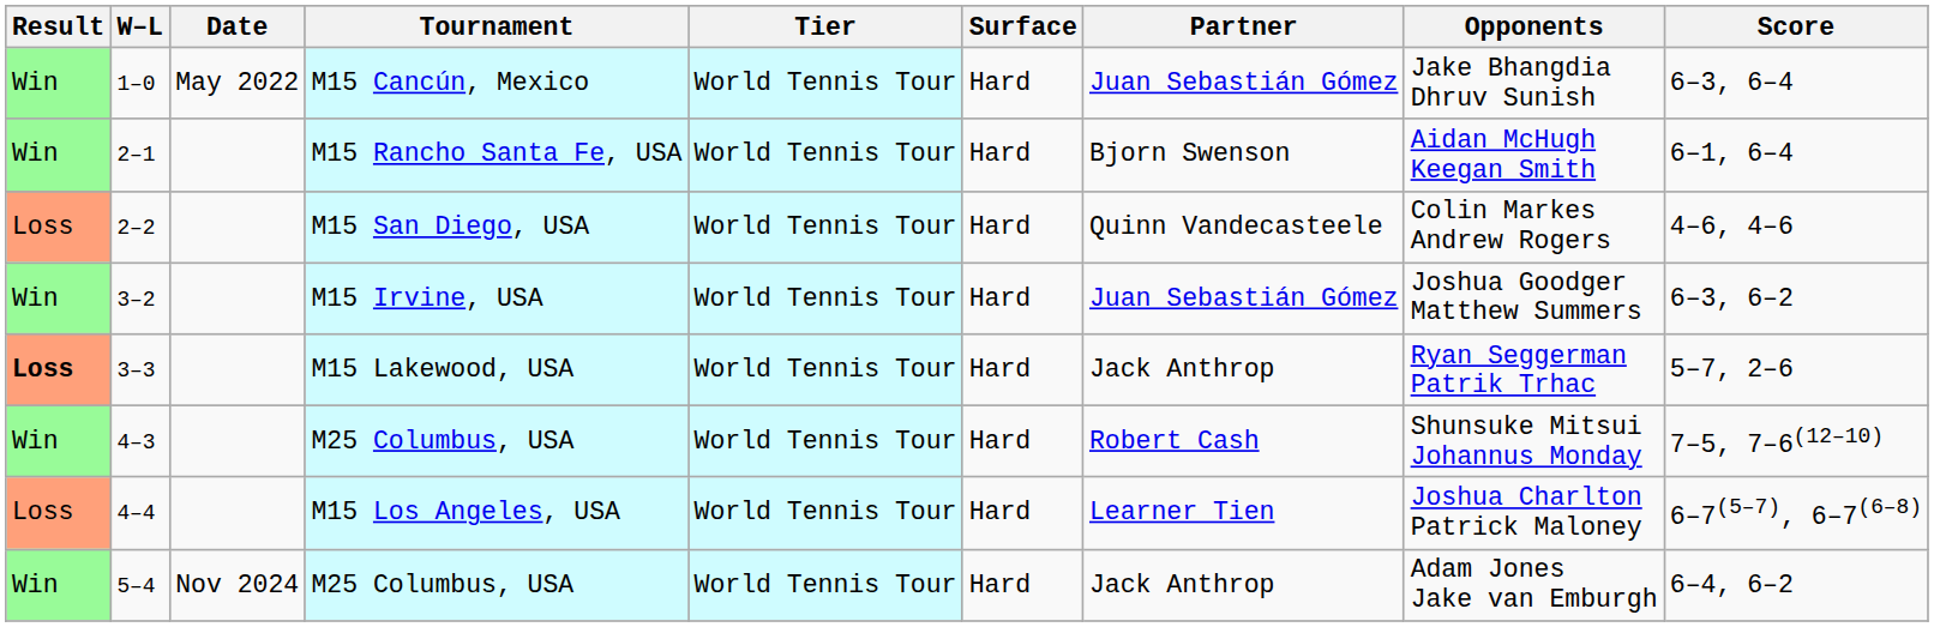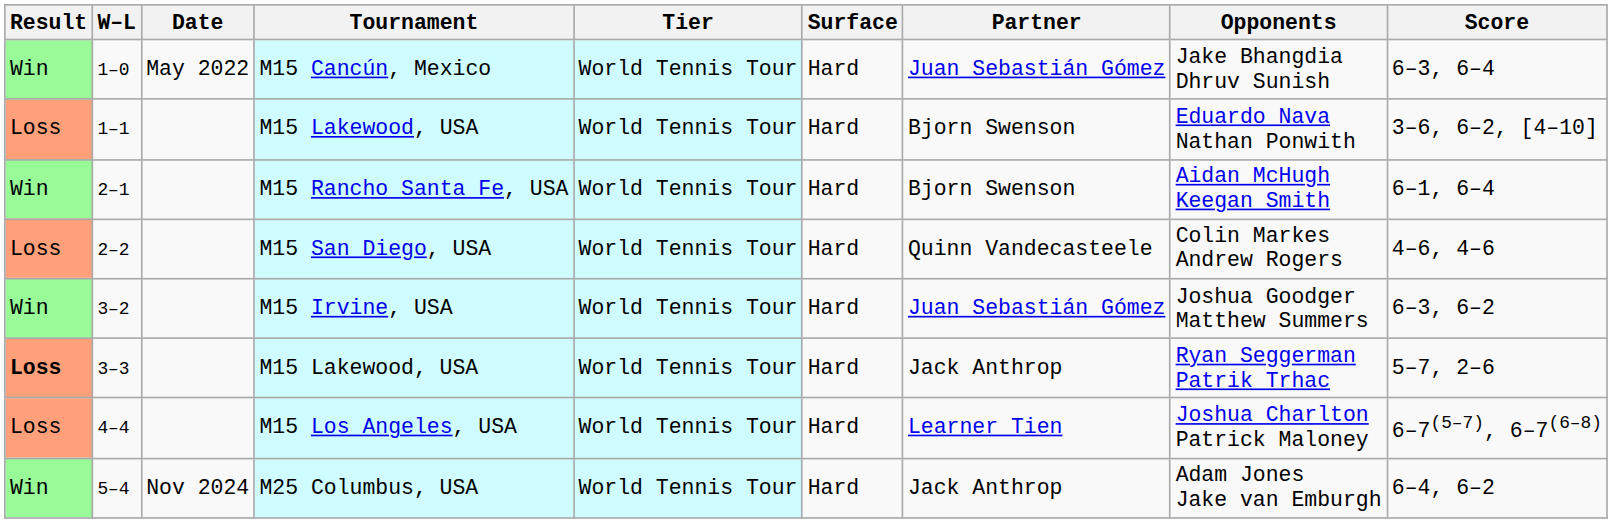+ row: Loss | 1–1 | M15 Lakewood, USA | World Tennis Tour | Hard | Bjorn Swenson | Eduardo Nava Nathan Ponwith | 3–6, 6–2, [4–10]
- row: Win | 4–3 | M25 Columbus, USA | World Tennis Tour | Hard | Robert Cash | Shunsuke Mitsui Johannus Monday | 7–5, 7–6(12–10)
